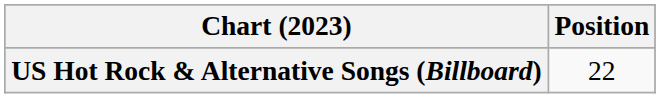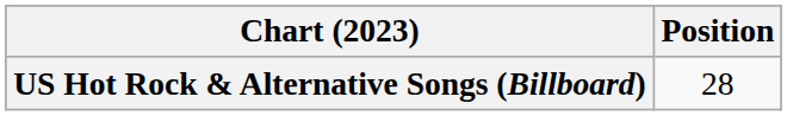US Hot Rock & Alternative Songs (Billboard) | Position: 22 -> 28
